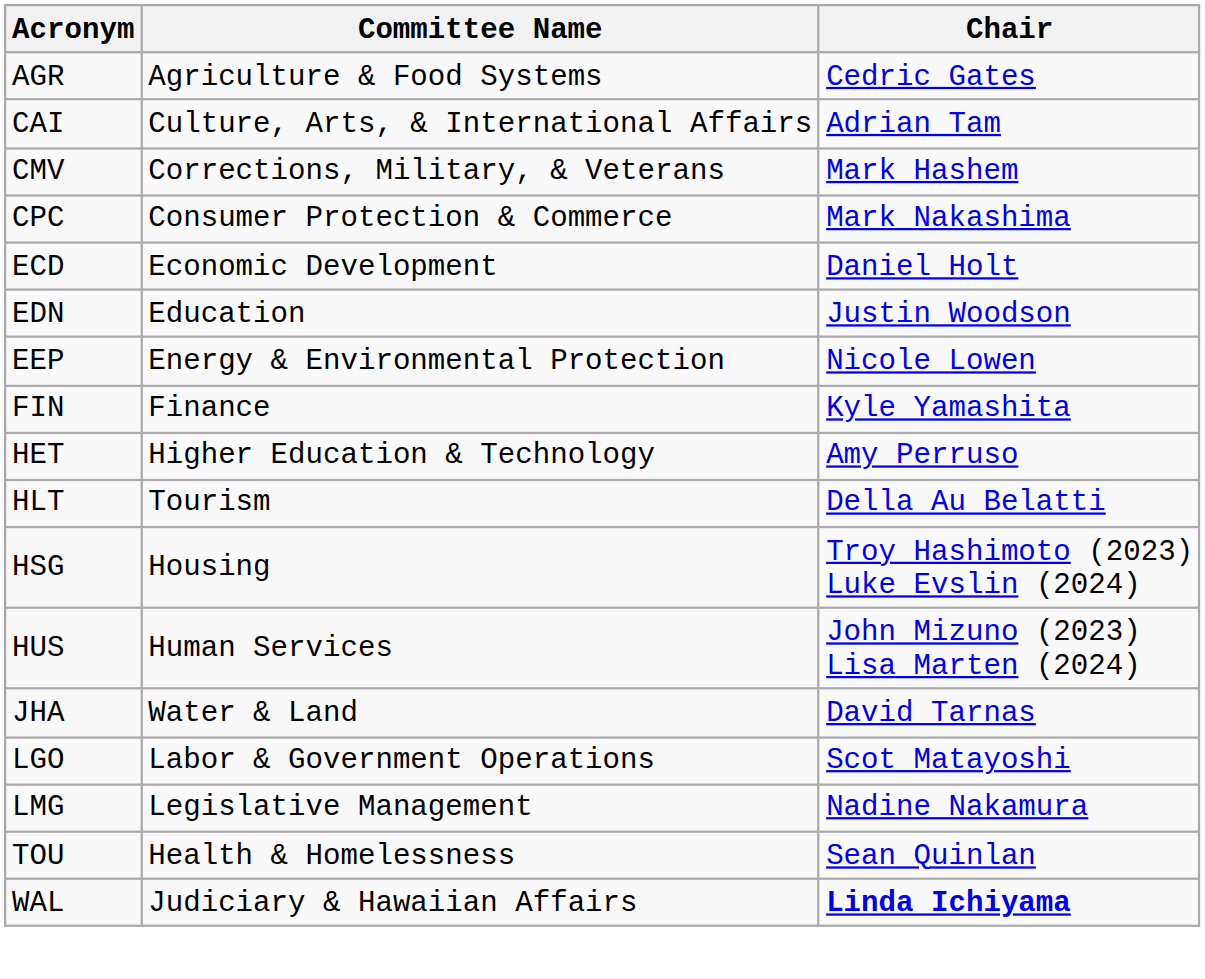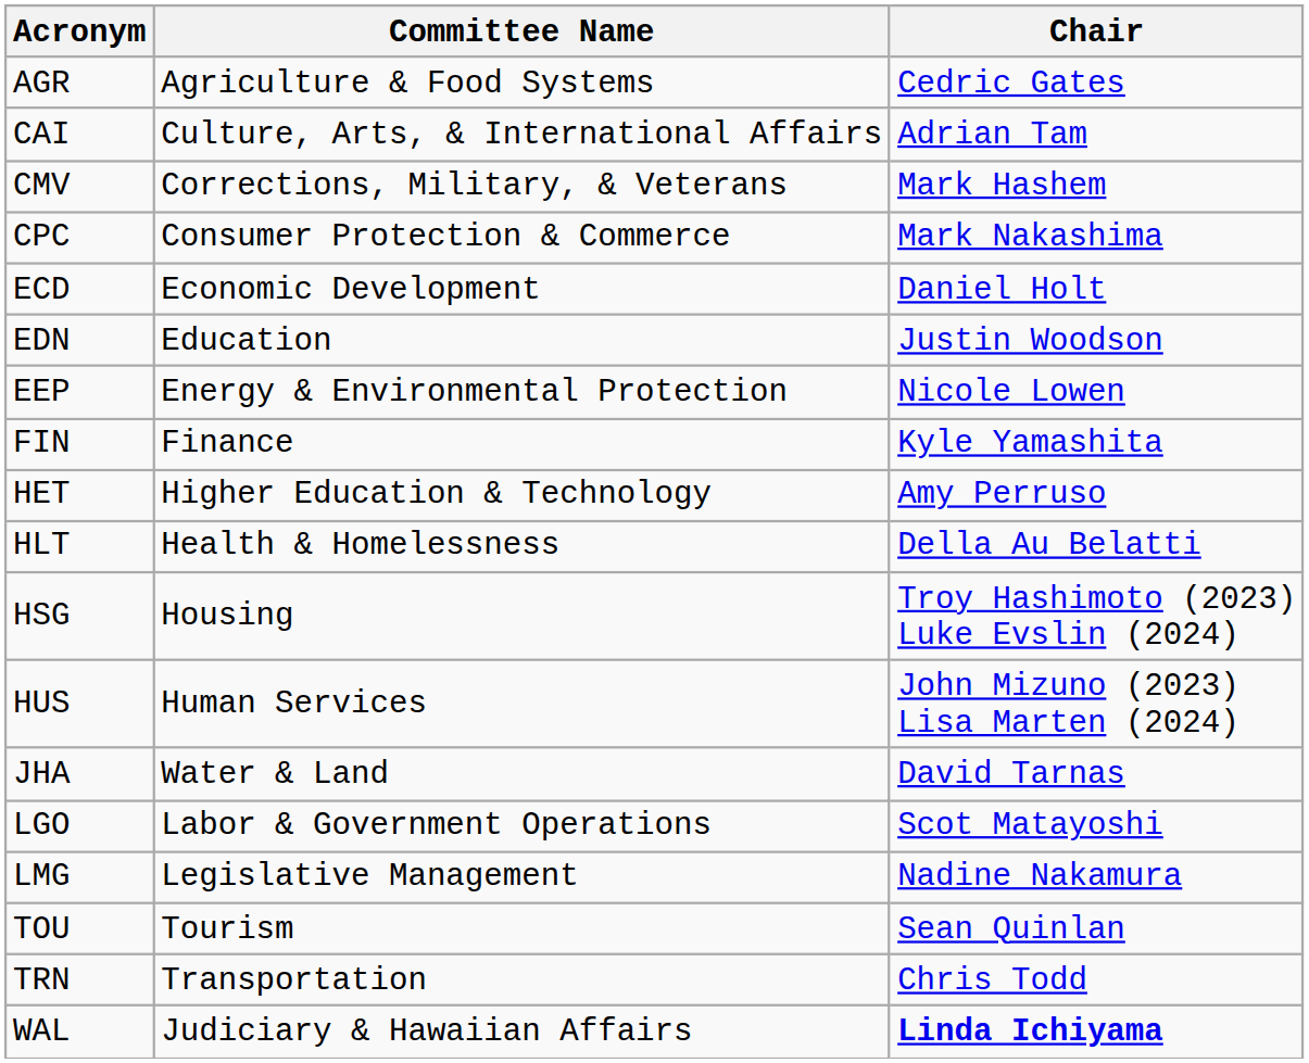HLT | Committee Name: Tourism -> Health & Homelessness
TOU | Committee Name: Health & Homelessness -> Tourism
+ row: TRN | Transportation | Chris Todd
